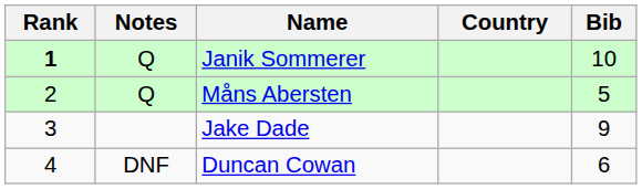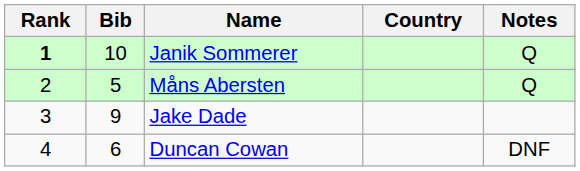columns swapped: Bib <-> Notes
